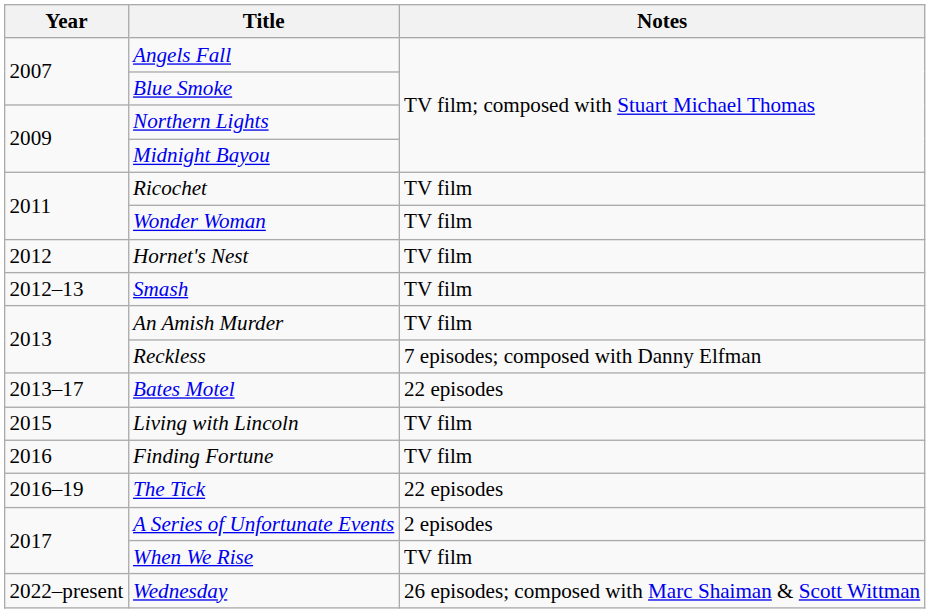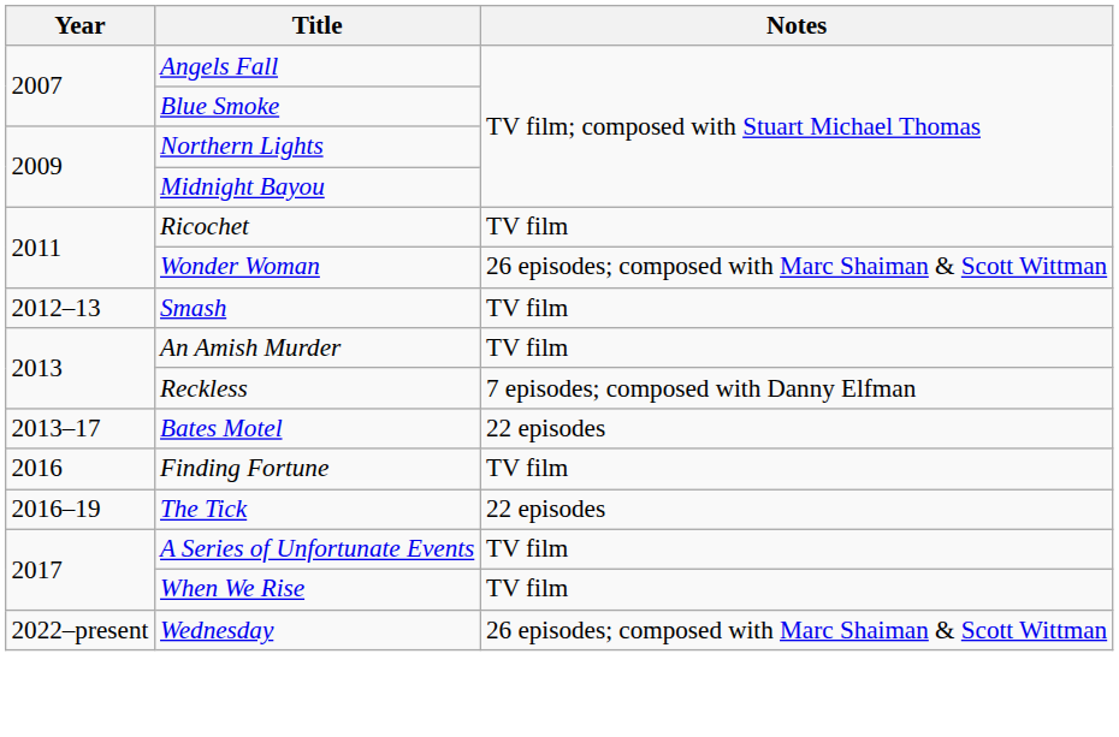Wonder Woman | Notes: TV film -> 26 episodes; composed with Marc Shaiman & Scott Wittman
- row: 2012 | Hornet's Nest | TV film
- row: 2015 | Living with Lincoln | TV film
A Series of Unfortunate Events | Notes: 2 episodes -> TV film
